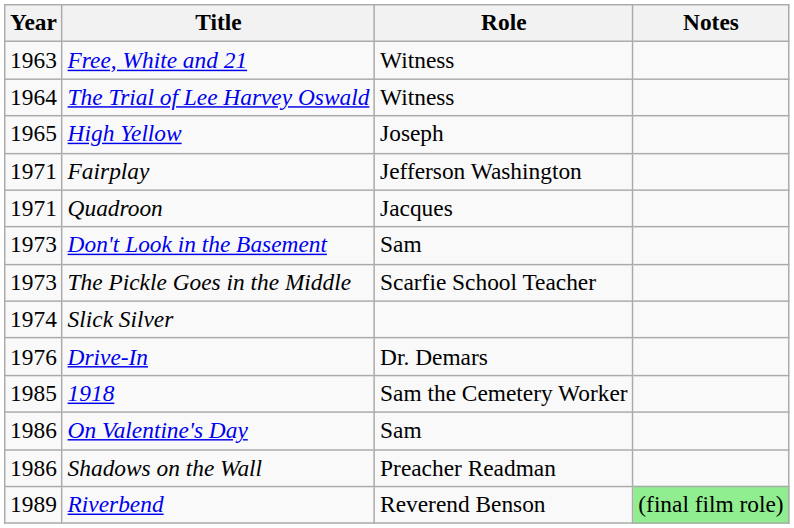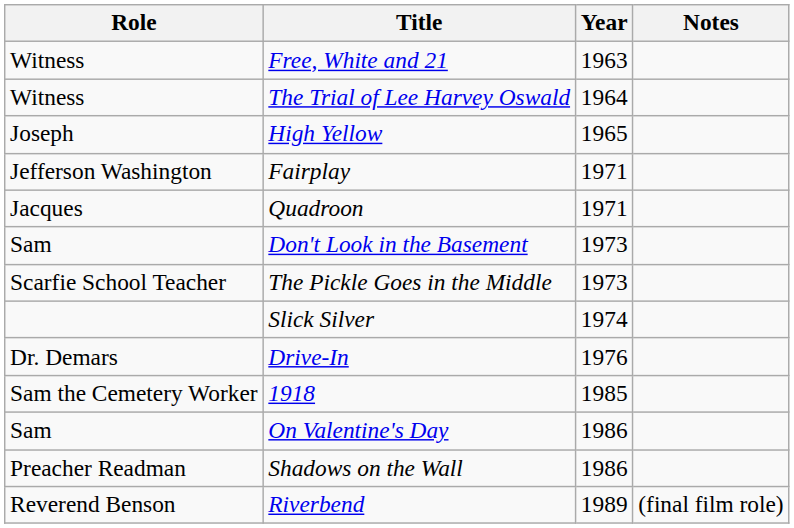columns swapped: Year <-> Role
Riverbend | Notes: lightgreen background -> no background
